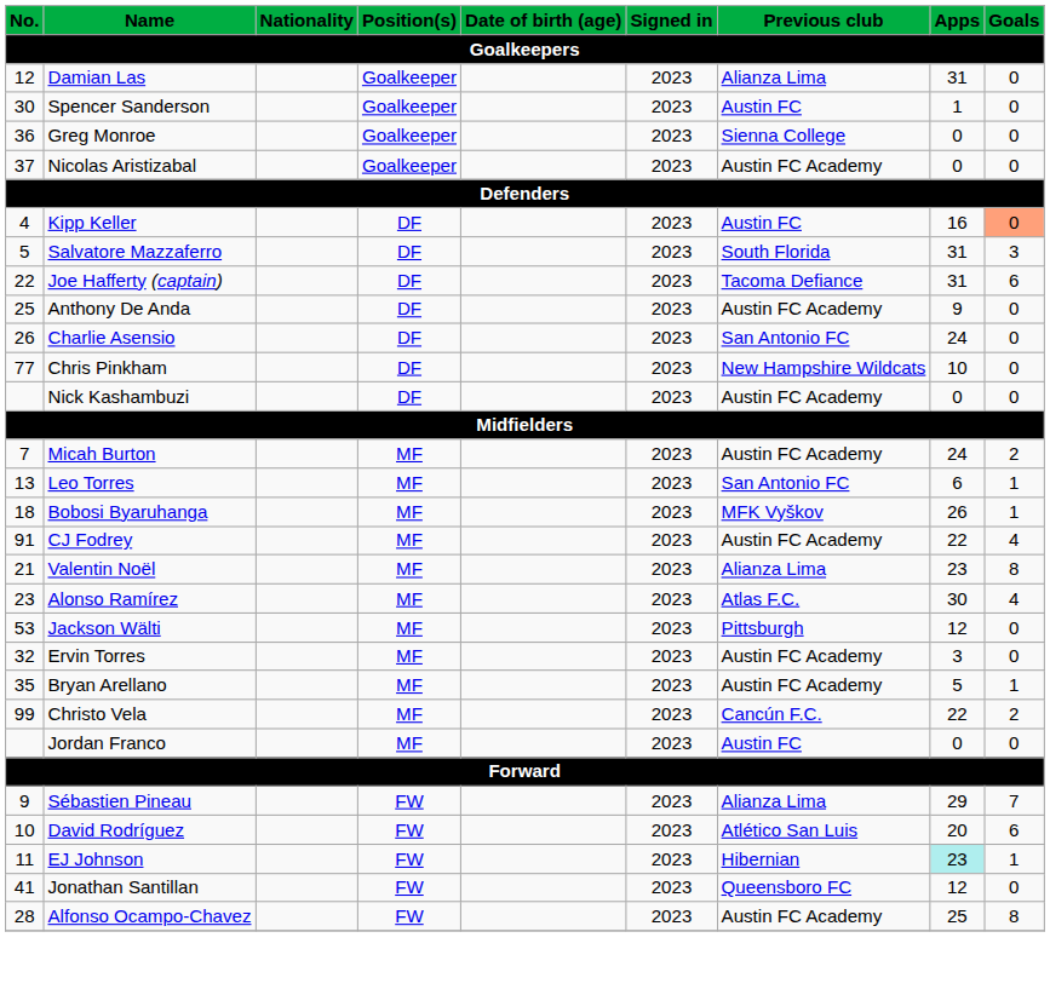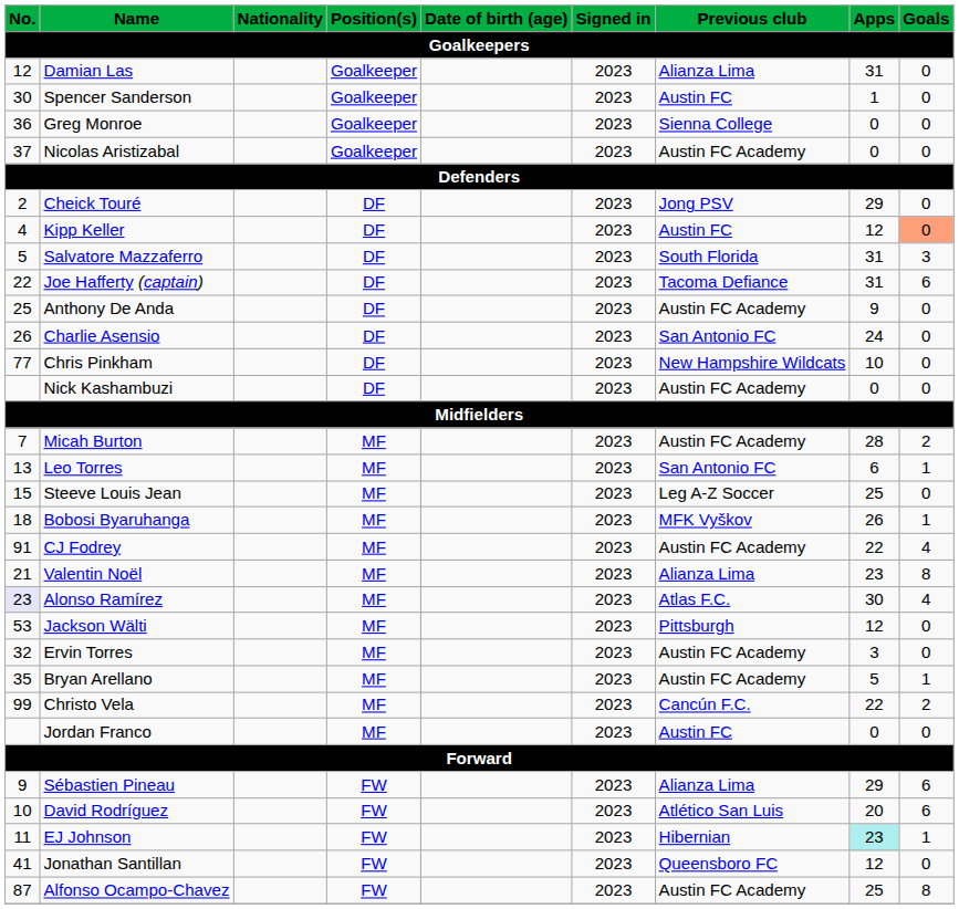+ row: 2 | Cheick Touré | DF | 2023 | Jong PSV | 29 | 0
Kipp Keller | Apps: 16 -> 12
Micah Burton | Apps: 24 -> 28
+ row: 15 | Steeve Louis Jean | MF | 2023 | Leg A-Z Soccer | 25 | 0
Alonso Ramírez | No.: no background -> lavender background
Sébastien Pineau | Goals: 7 -> 6
Alfonso Ocampo-Chavez | No.: 28 -> 87
